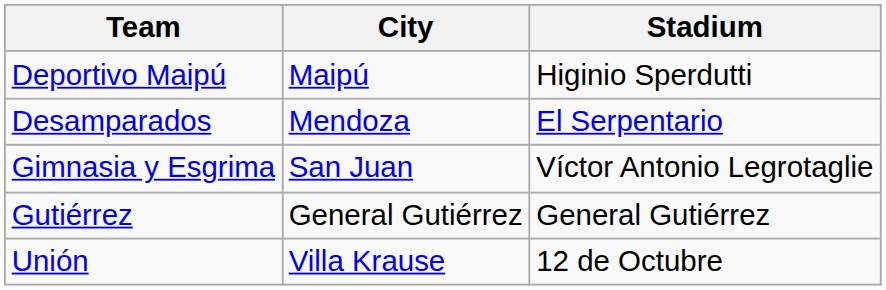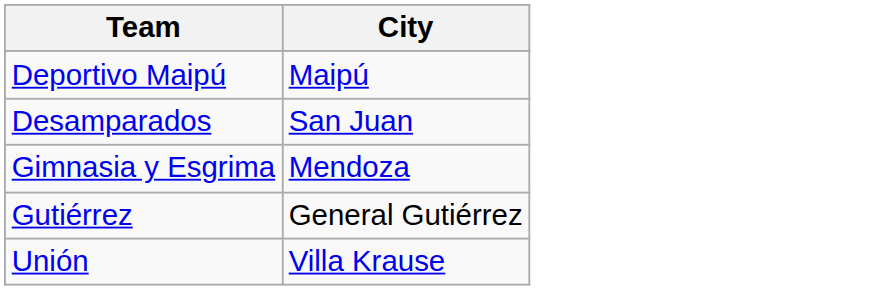- column: Stadium | Higinio Sperdutti | El Serpentario | Víctor Antonio Legrotaglie | General Gutiérrez | 12 de Octubre
Desamparados | City: Mendoza -> San Juan
Gimnasia y Esgrima | City: San Juan -> Mendoza
